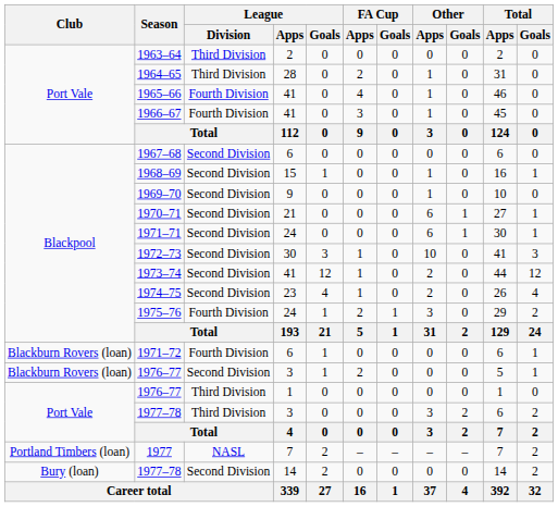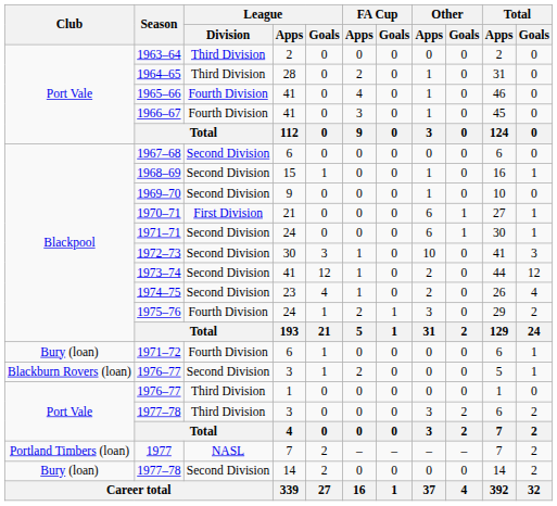1970–71 | League / Division: Second Division -> First Division
1971–72 | Club: Blackburn Rovers (loan) -> Bury (loan)
